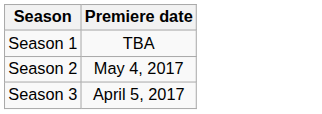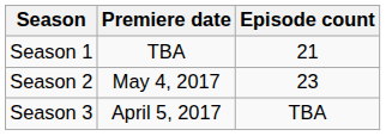+ column: Episode count | 21 | 23 | TBA
